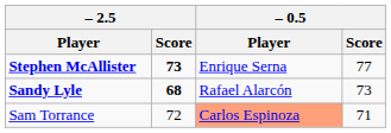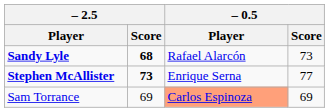rows swapped: Sandy Lyle <-> Stephen McAllister
Sam Torrance | – 2.5 / Score: 72 -> 69
Sam Torrance | – 0.5 / Score: 71 -> 69
